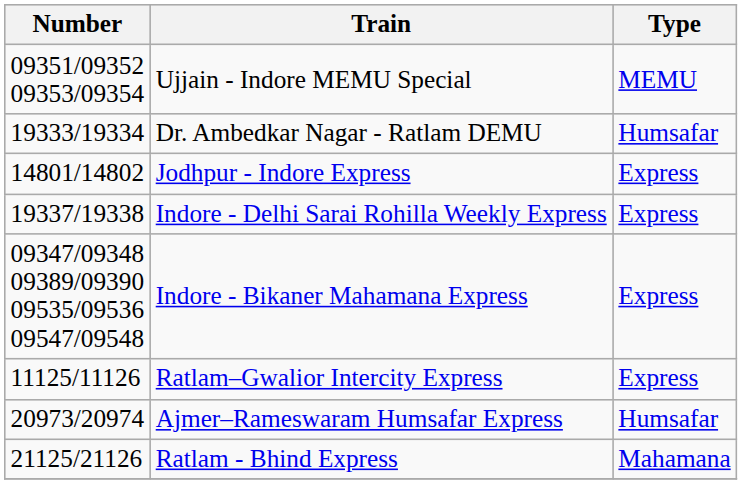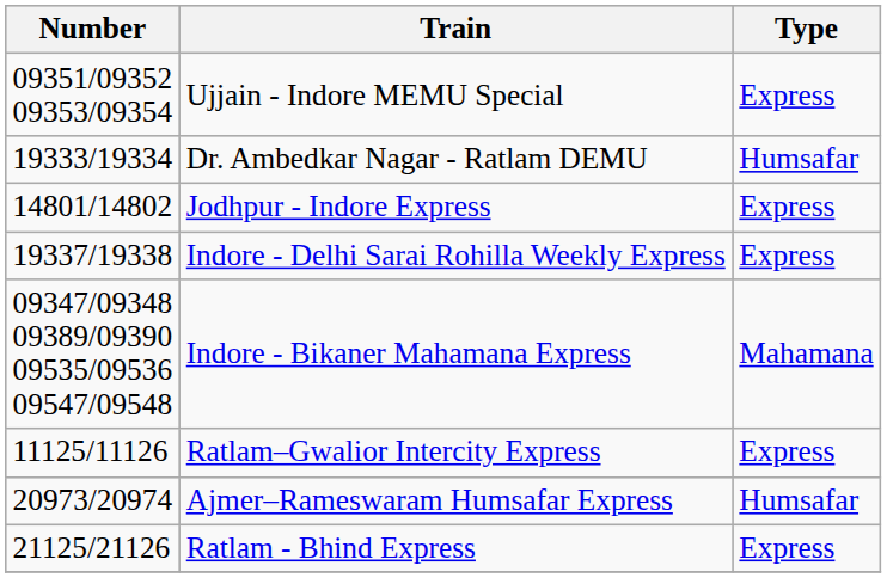Ujjain - Indore MEMU Special | Type: MEMU -> Express
Indore - Bikaner Mahamana Express | Type: Express -> Mahamana
Ratlam - Bhind Express | Type: Mahamana -> Express
